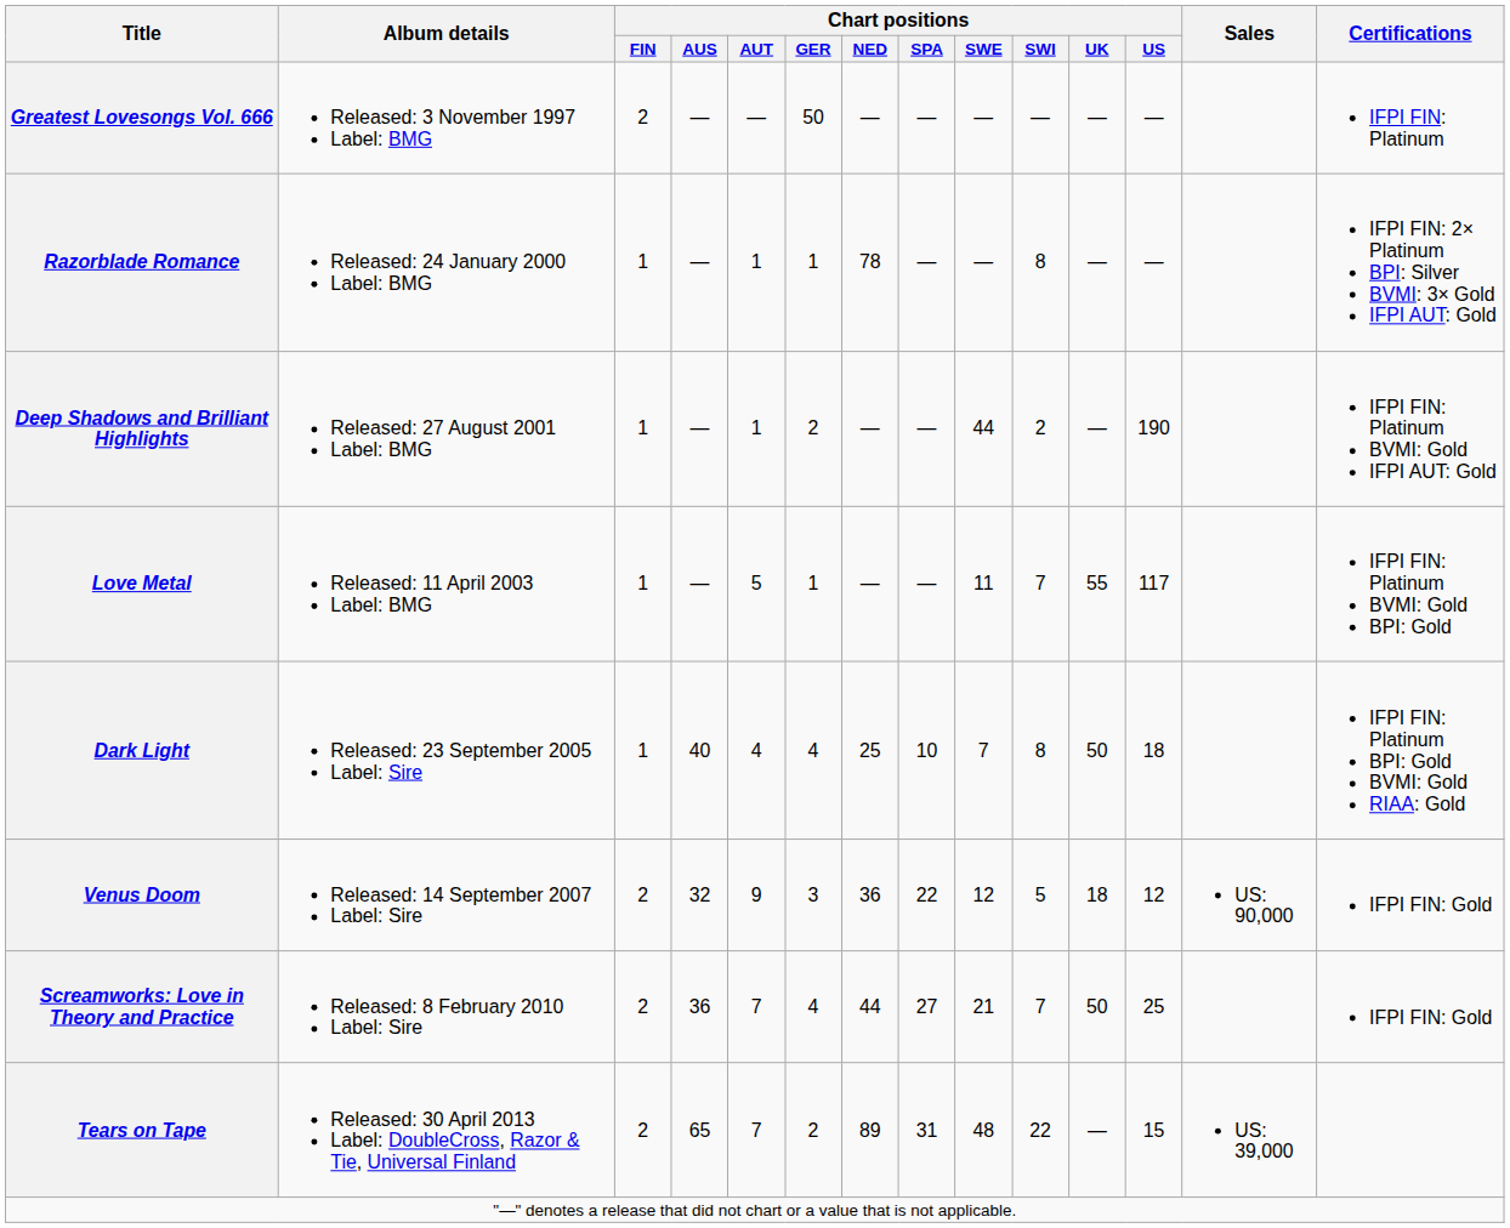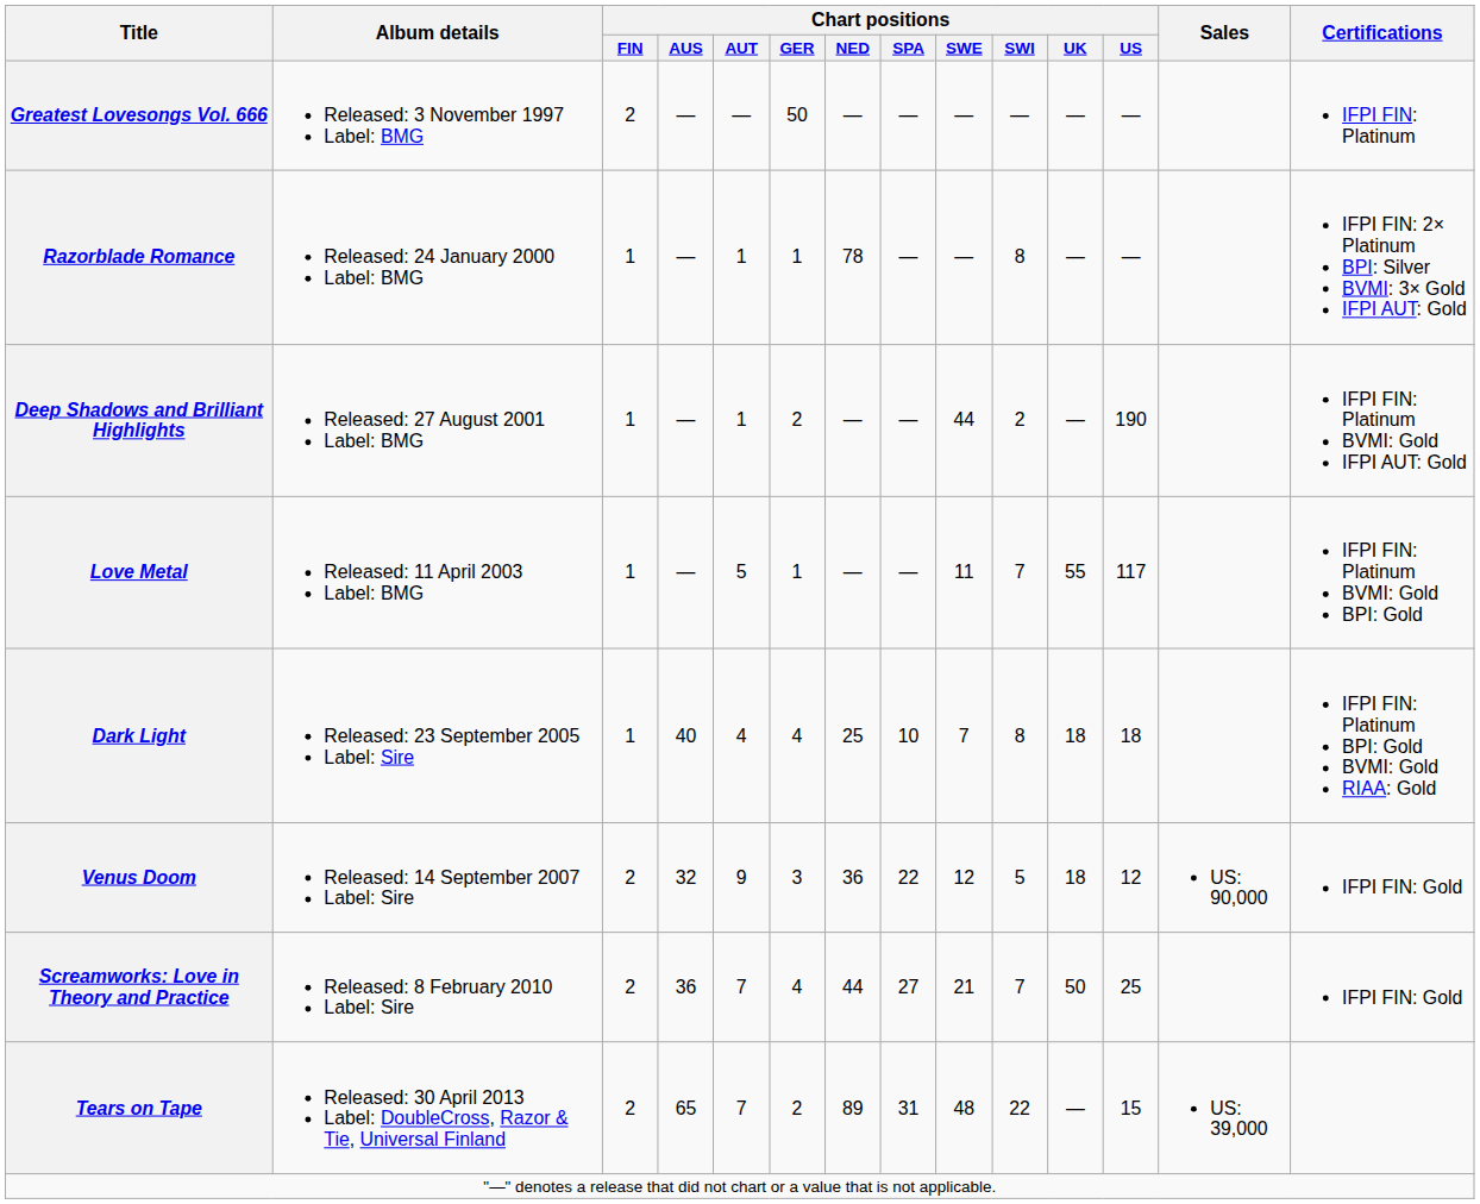Dark Light | Chart positions / UK: 50 -> 18
